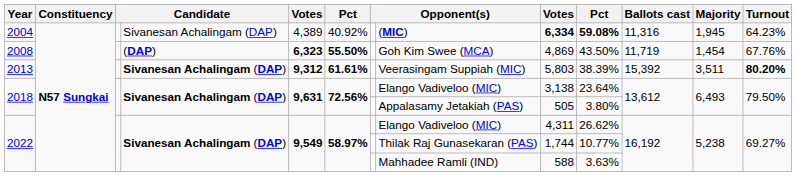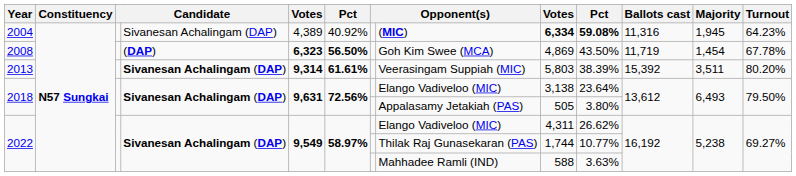2008 | column 6: 55.50% -> 56.50%
2008 | Turnout: 67.76% -> 67.78%
2013 | column 5: 9,312 -> 9,314
2013 | Turnout: bold -> normal
